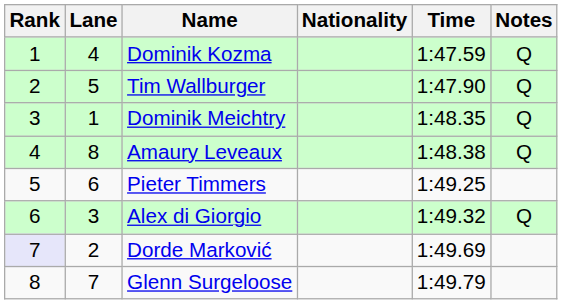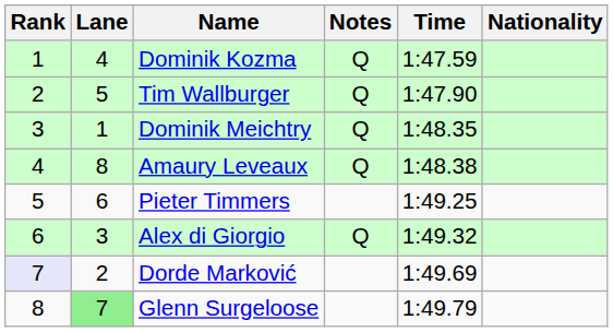columns swapped: Nationality <-> Notes
Glenn Surgeloose | Lane: no background -> lightgreen background
